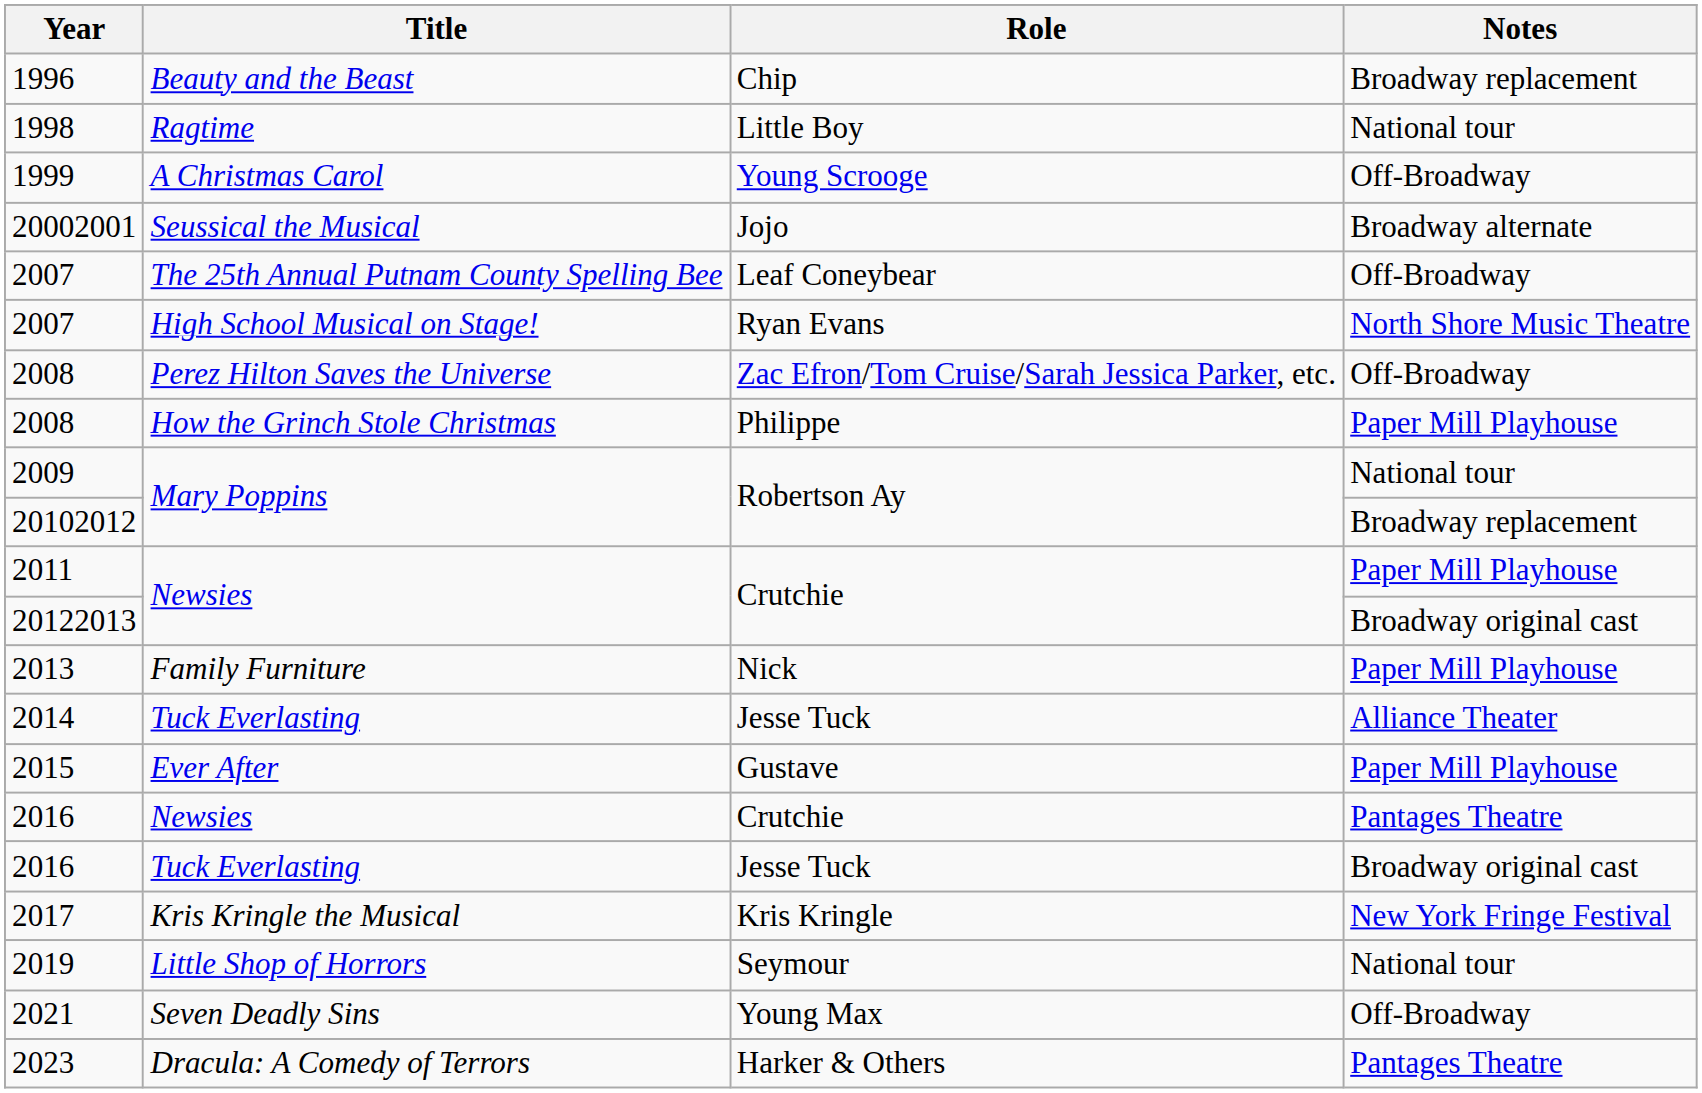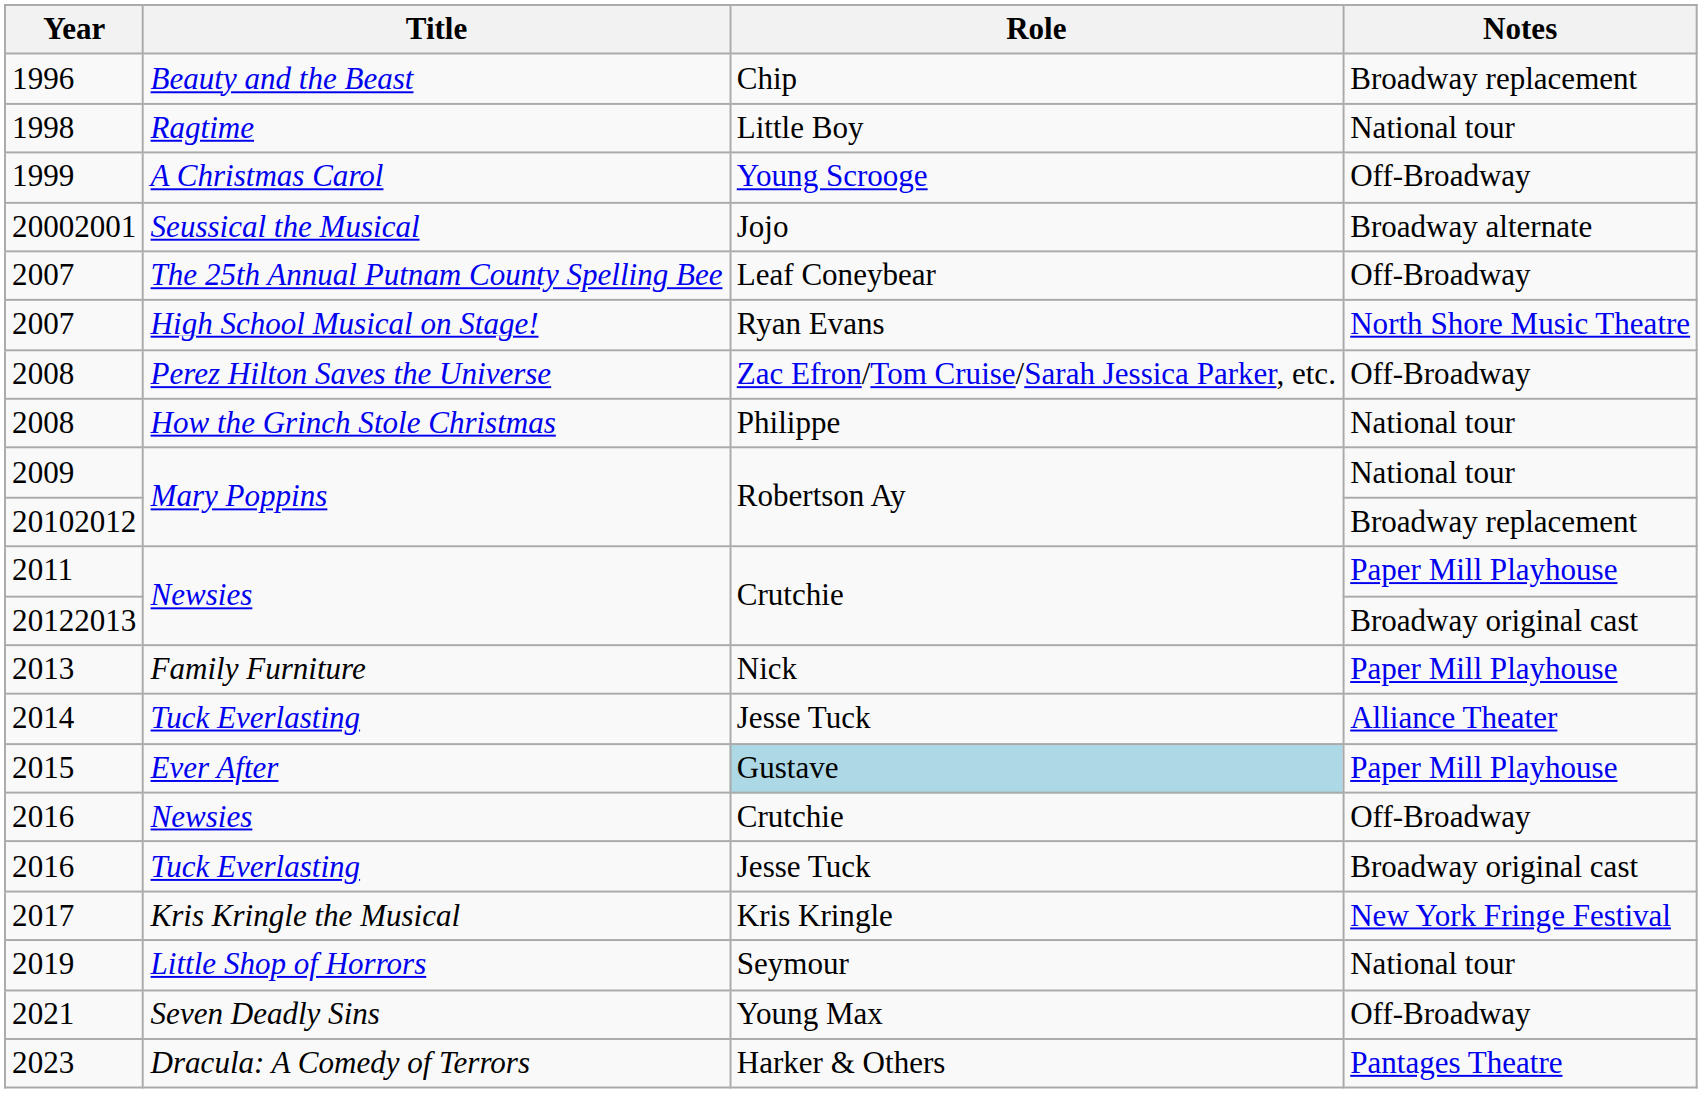2008 / How the Grinch Stole Christmas | Notes: Paper Mill Playhouse -> National tour
2015 | Role: no background -> lightblue background
2016 / Newsies | Notes: Pantages Theatre -> Off-Broadway
